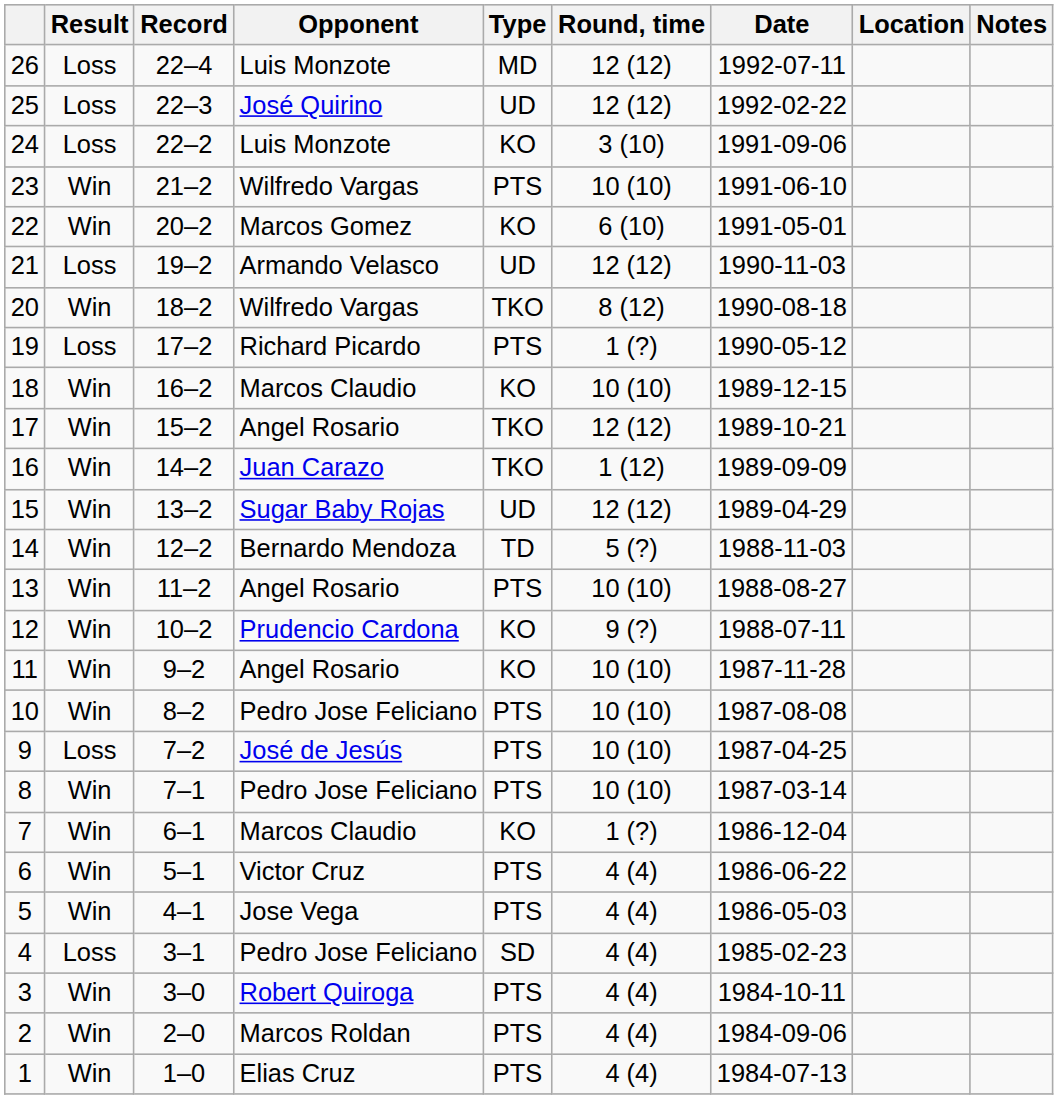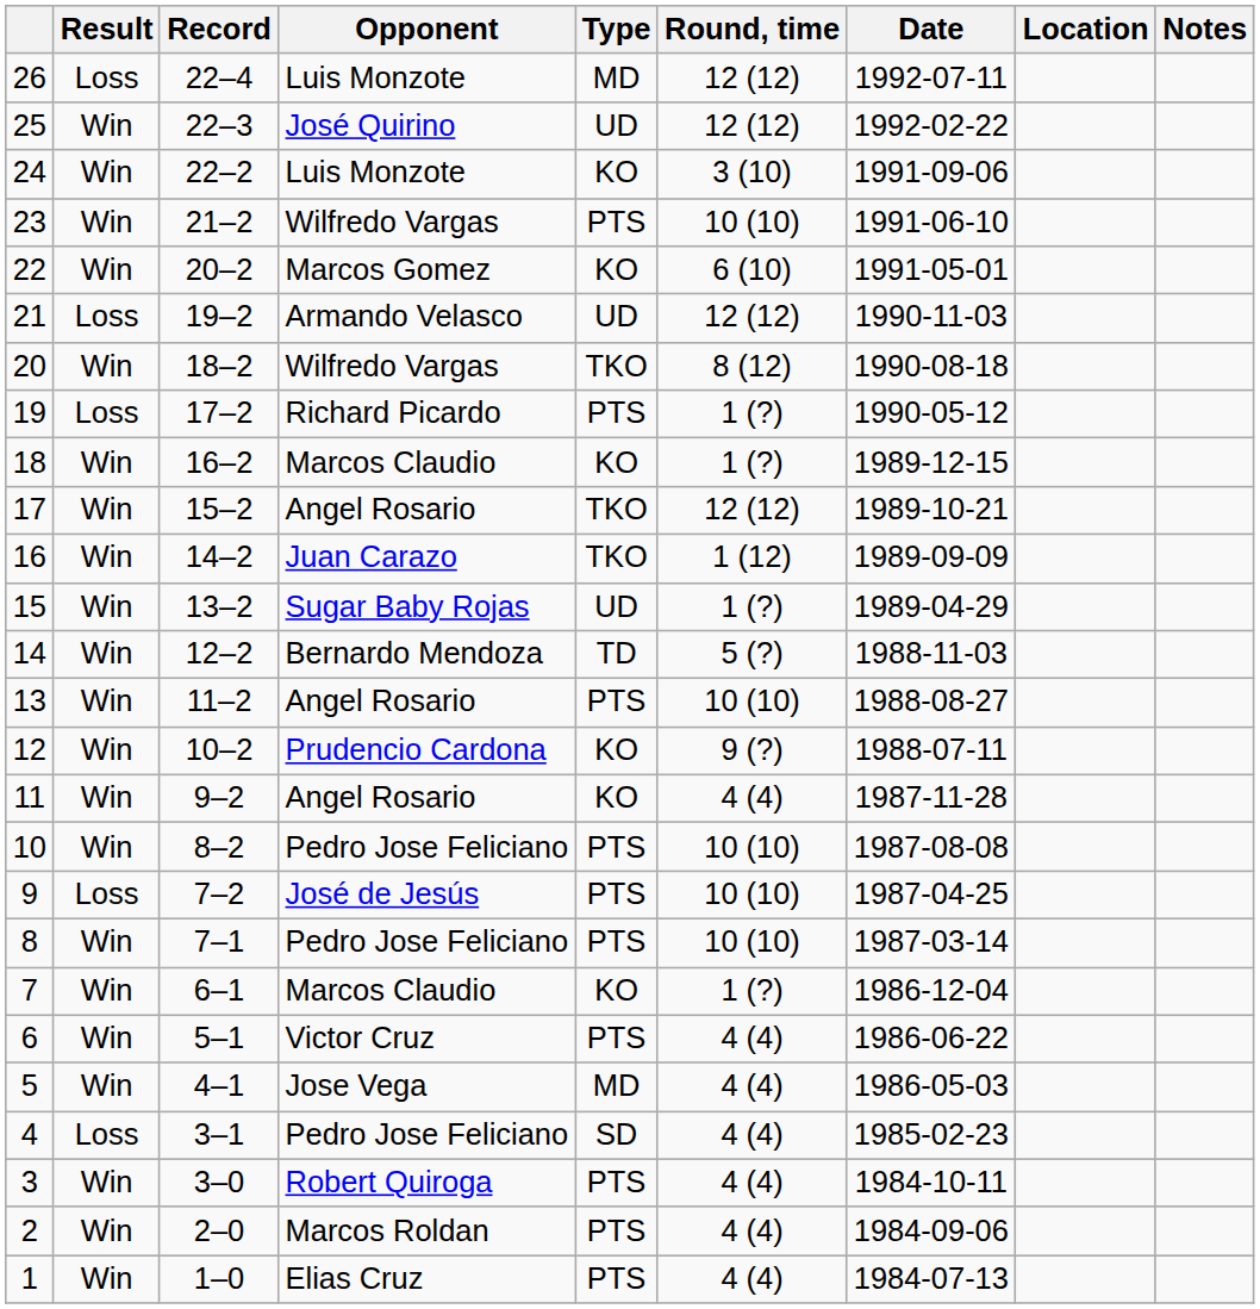25 | Result: Loss -> Win
24 | Result: Loss -> Win
18 | Round, time: 10 (10) -> 1 (?)
15 | Round, time: 12 (12) -> 1 (?)
11 | Round, time: 10 (10) -> 4 (4)
5 | Type: PTS -> MD
